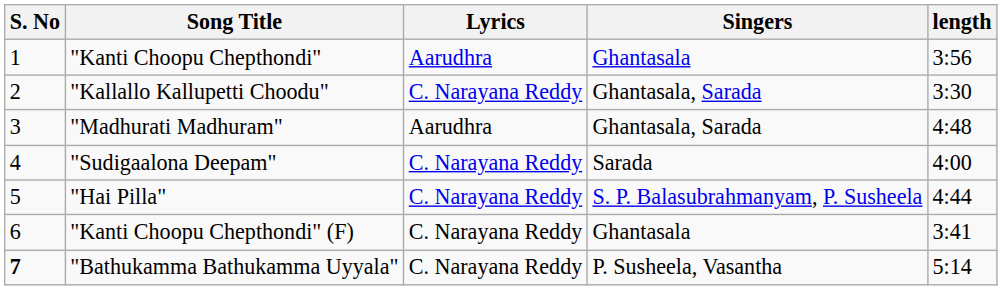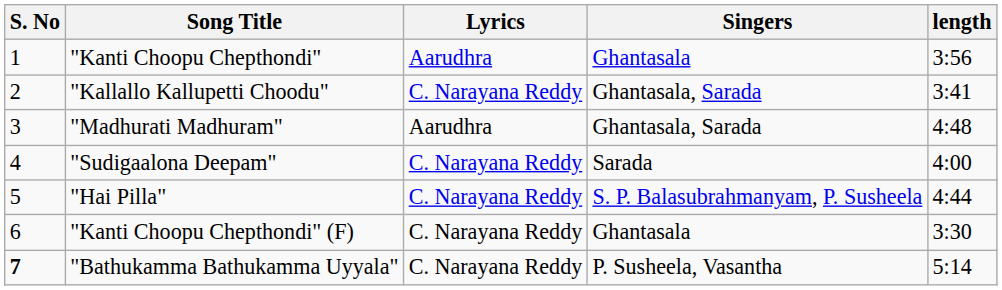"Kallallo Kallupetti Choodu" | length: 3:30 -> 3:41
"Kanti Choopu Chepthondi" (F) | length: 3:41 -> 3:30
